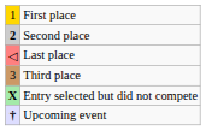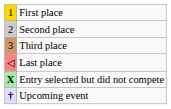Second place | column 1: bold -> normal
rows swapped: Third place <-> Last place
